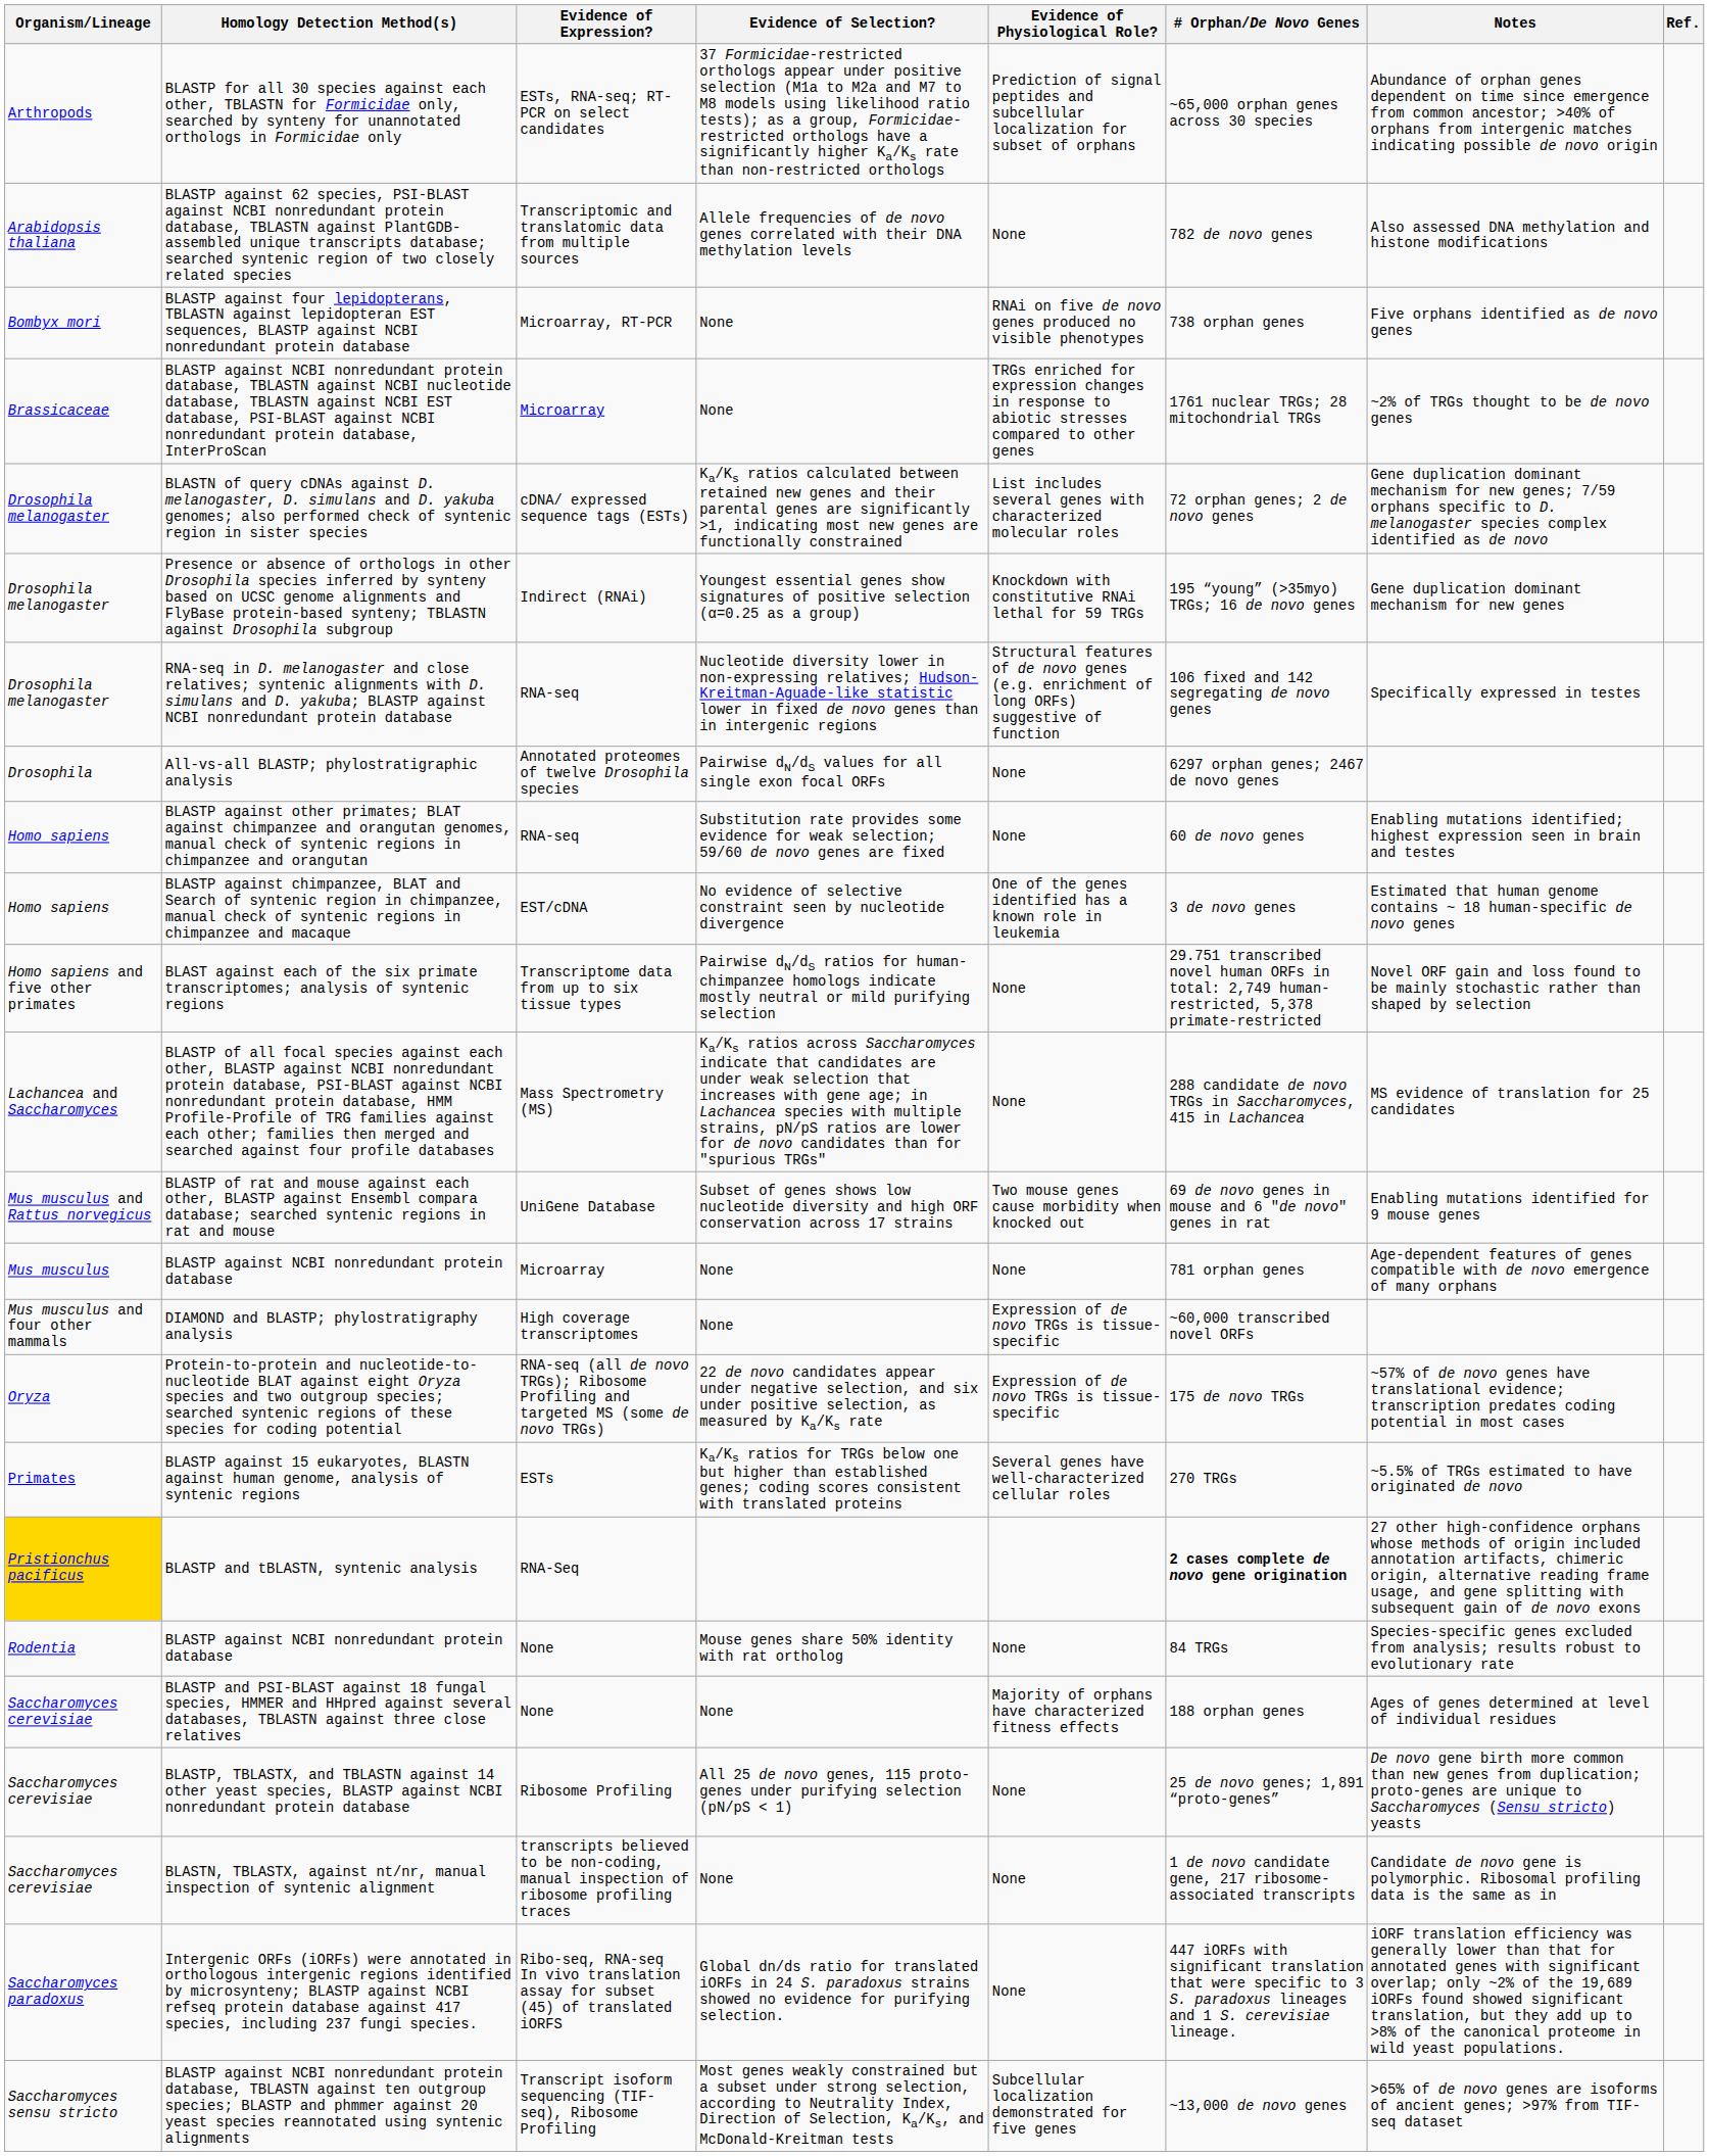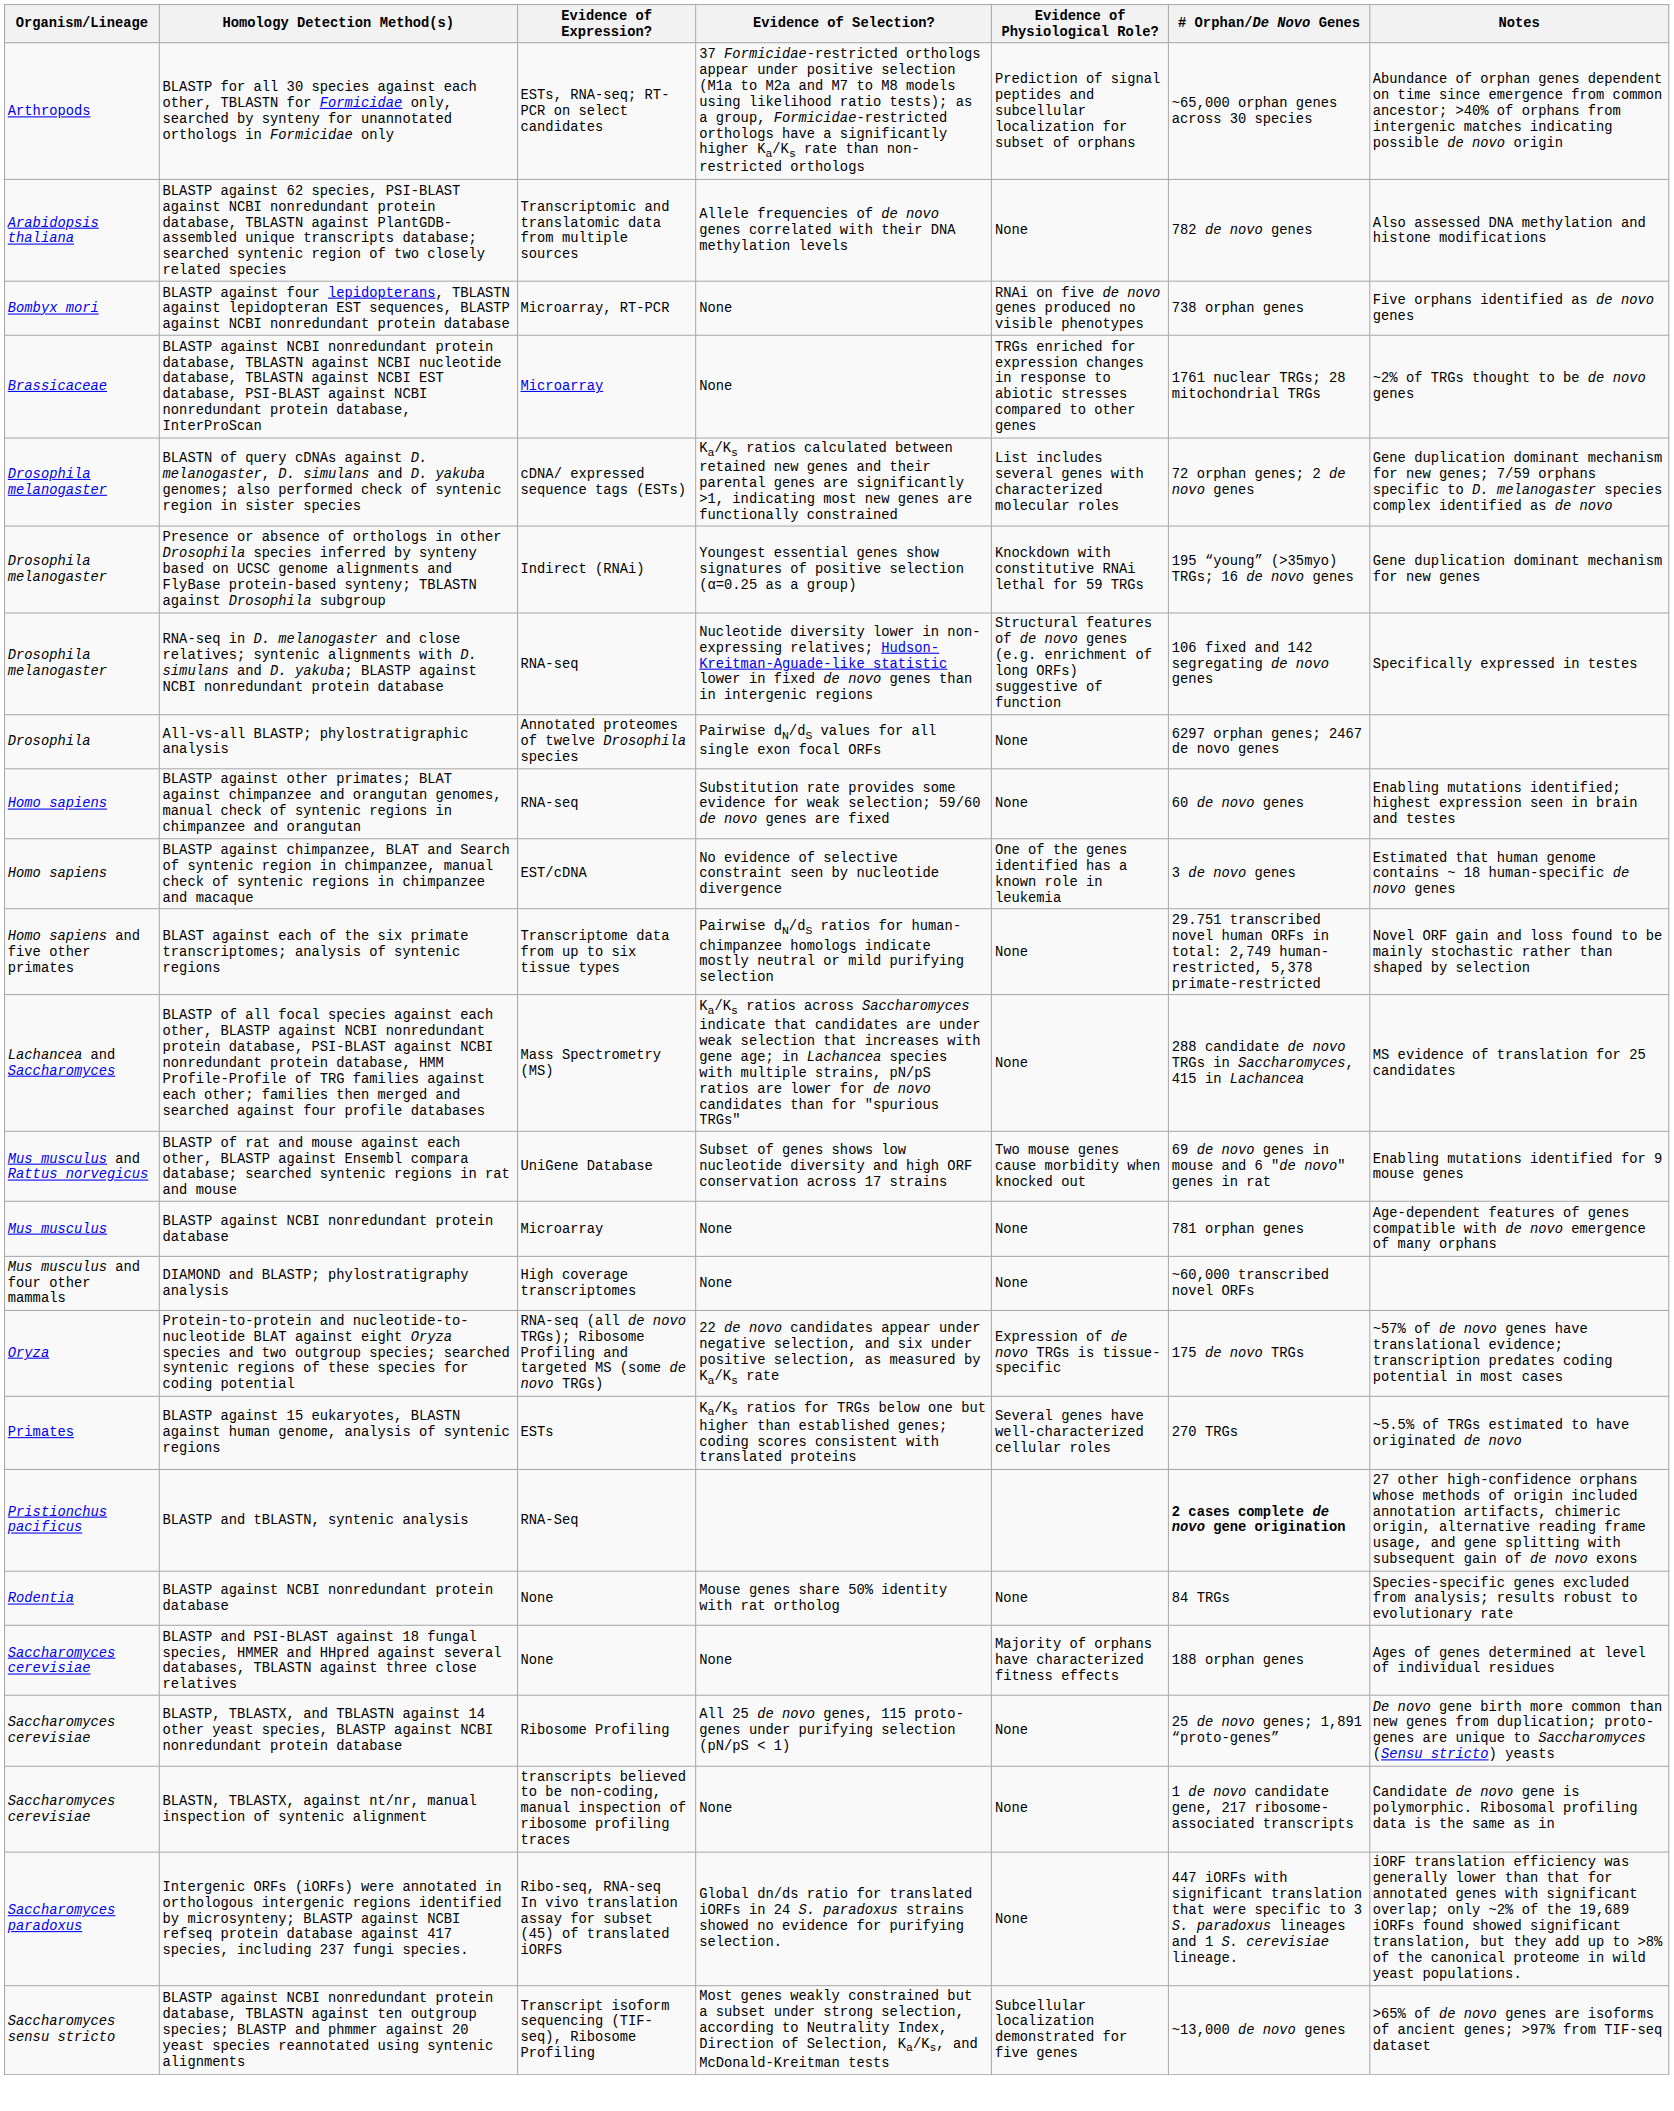- column: Ref.
DIAMOND and BLASTP; phylostratigraphy analysis | Evidence of Physiological Role?: Expression of de novo TRGs is tissue-specific -> None
BLASTP and tBLASTN, syntenic analysis | Organism/Lineage: gold background -> no background
